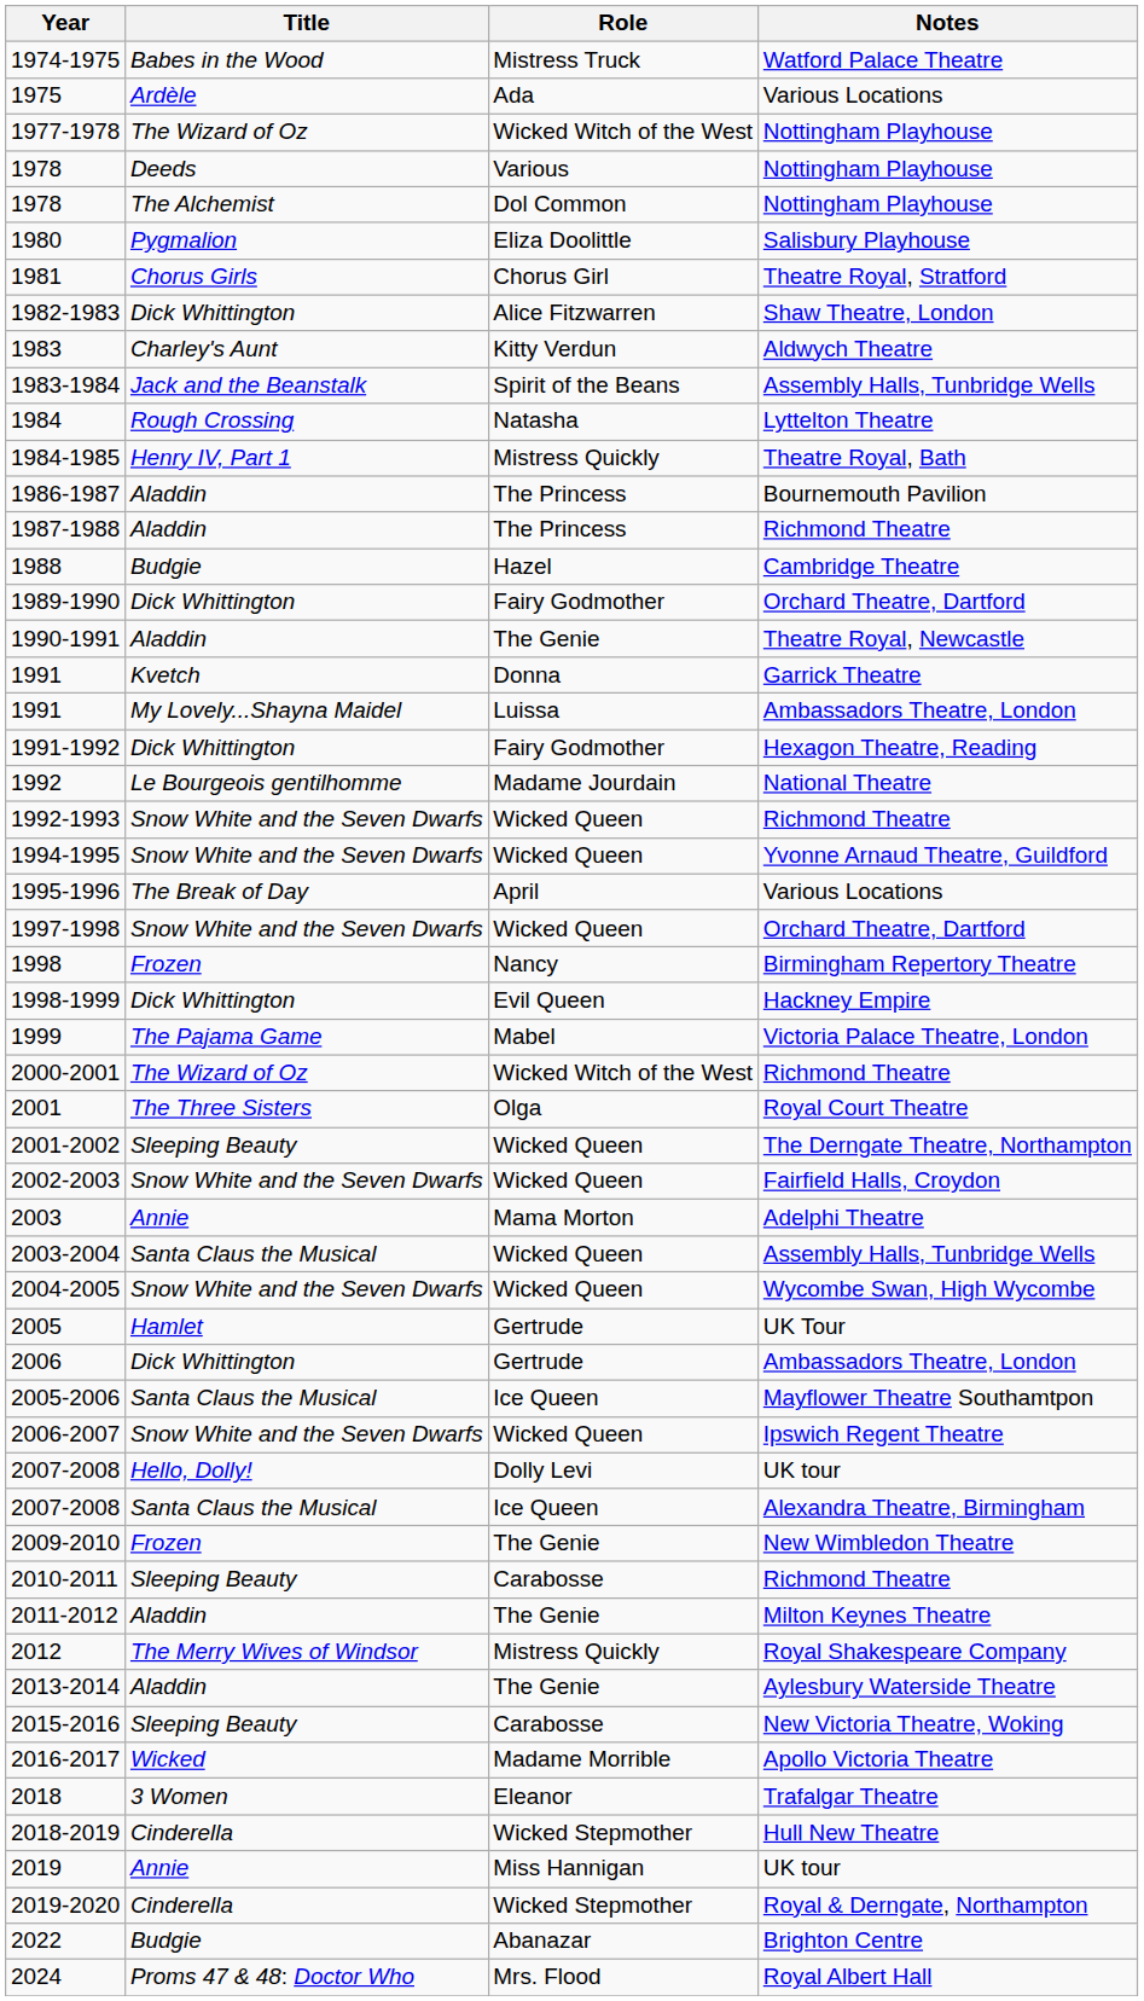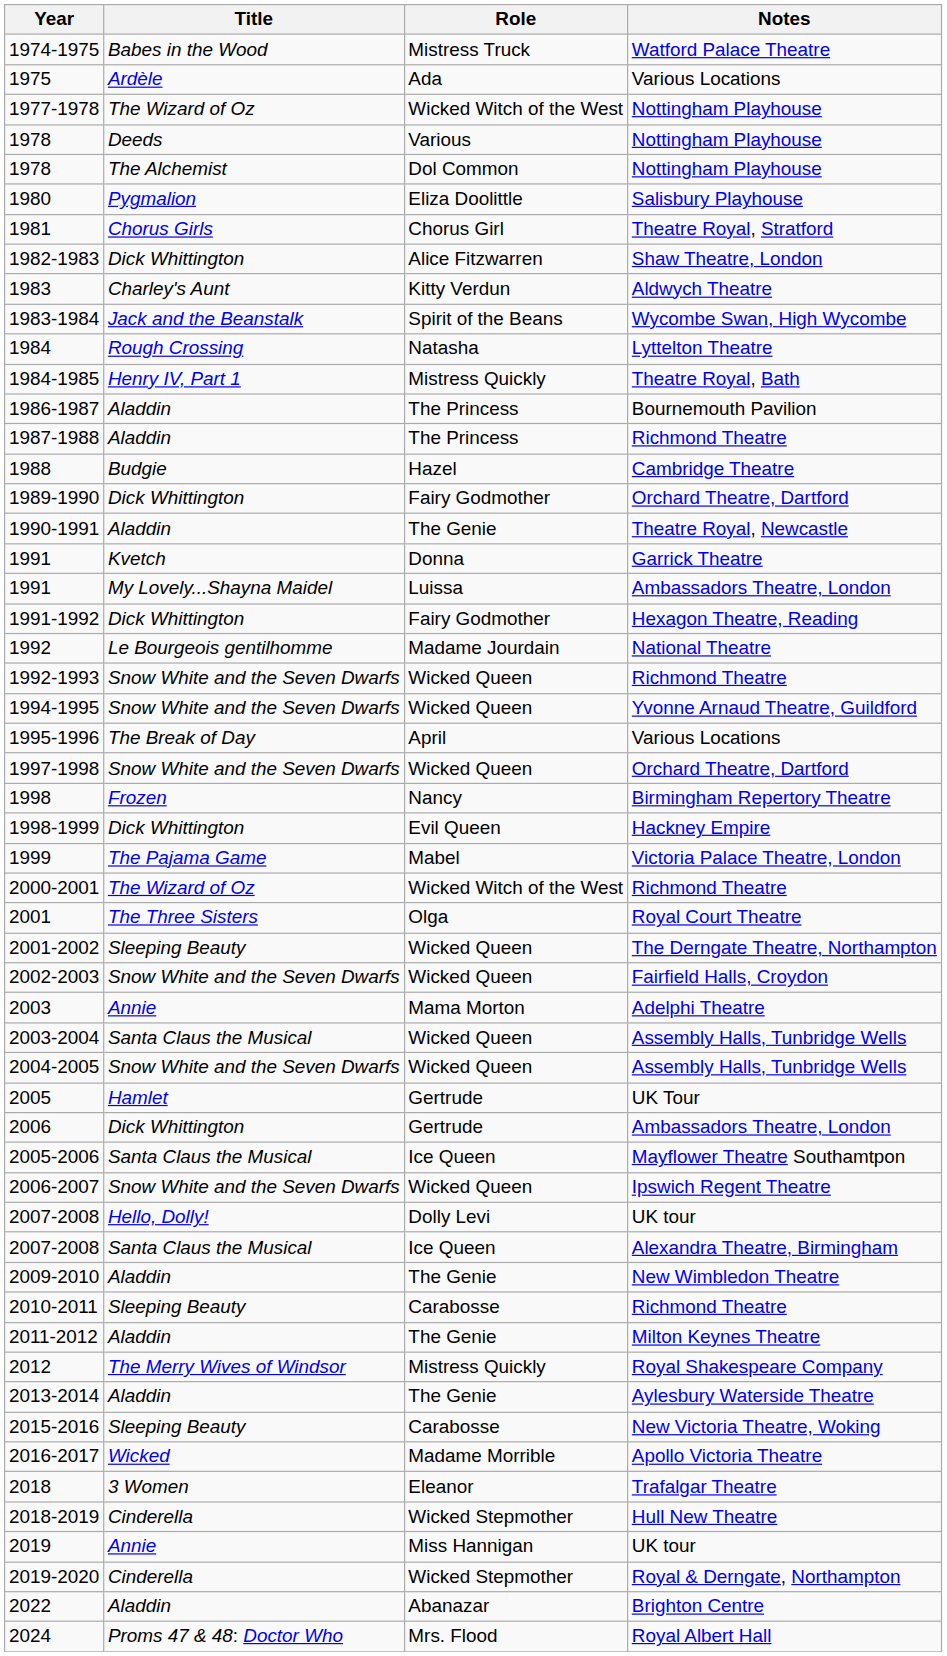1983-1984 | Notes: Assembly Halls, Tunbridge Wells -> Wycombe Swan, High Wycombe
2004-2005 | Notes: Wycombe Swan, High Wycombe -> Assembly Halls, Tunbridge Wells
2009-2010 | Title: Frozen -> Aladdin
2022 | Title: Budgie -> Aladdin
